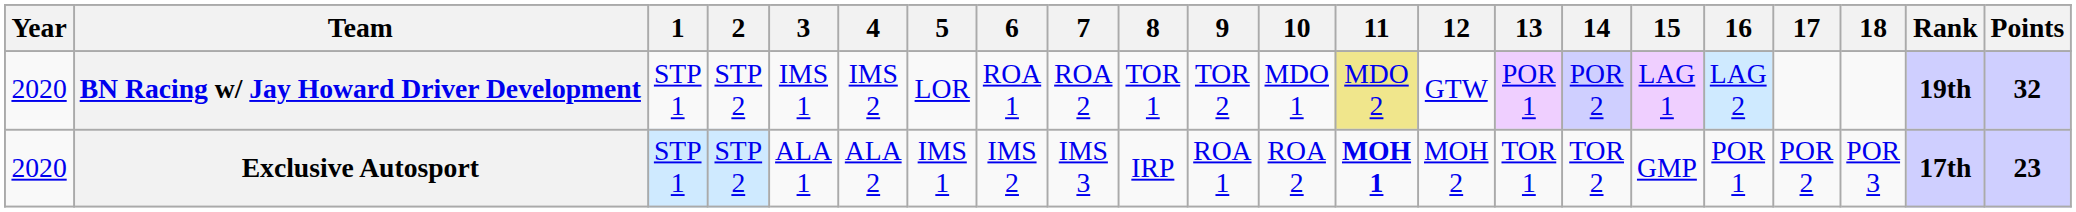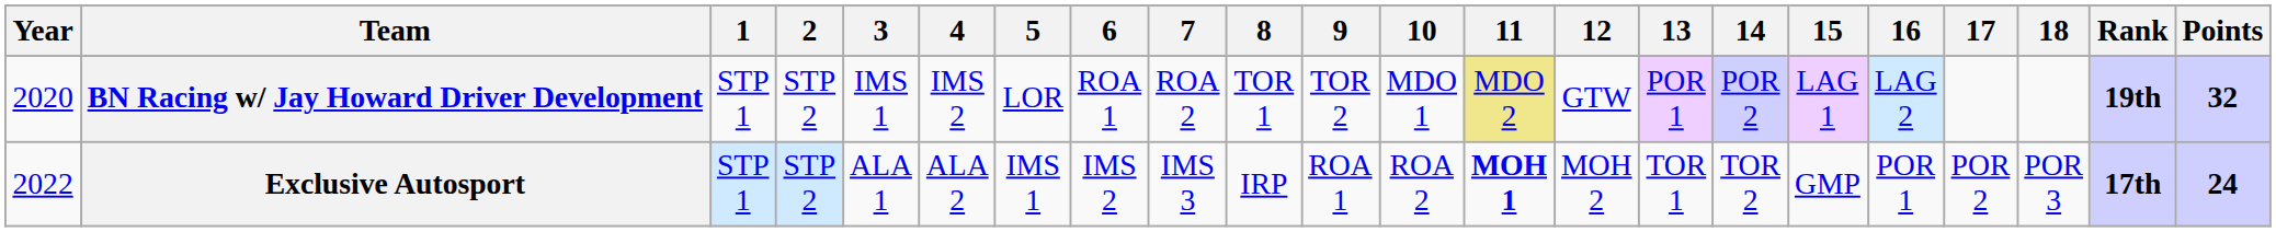Exclusive Autosport | Year: 2020 -> 2022
Exclusive Autosport | Points: 23 -> 24
